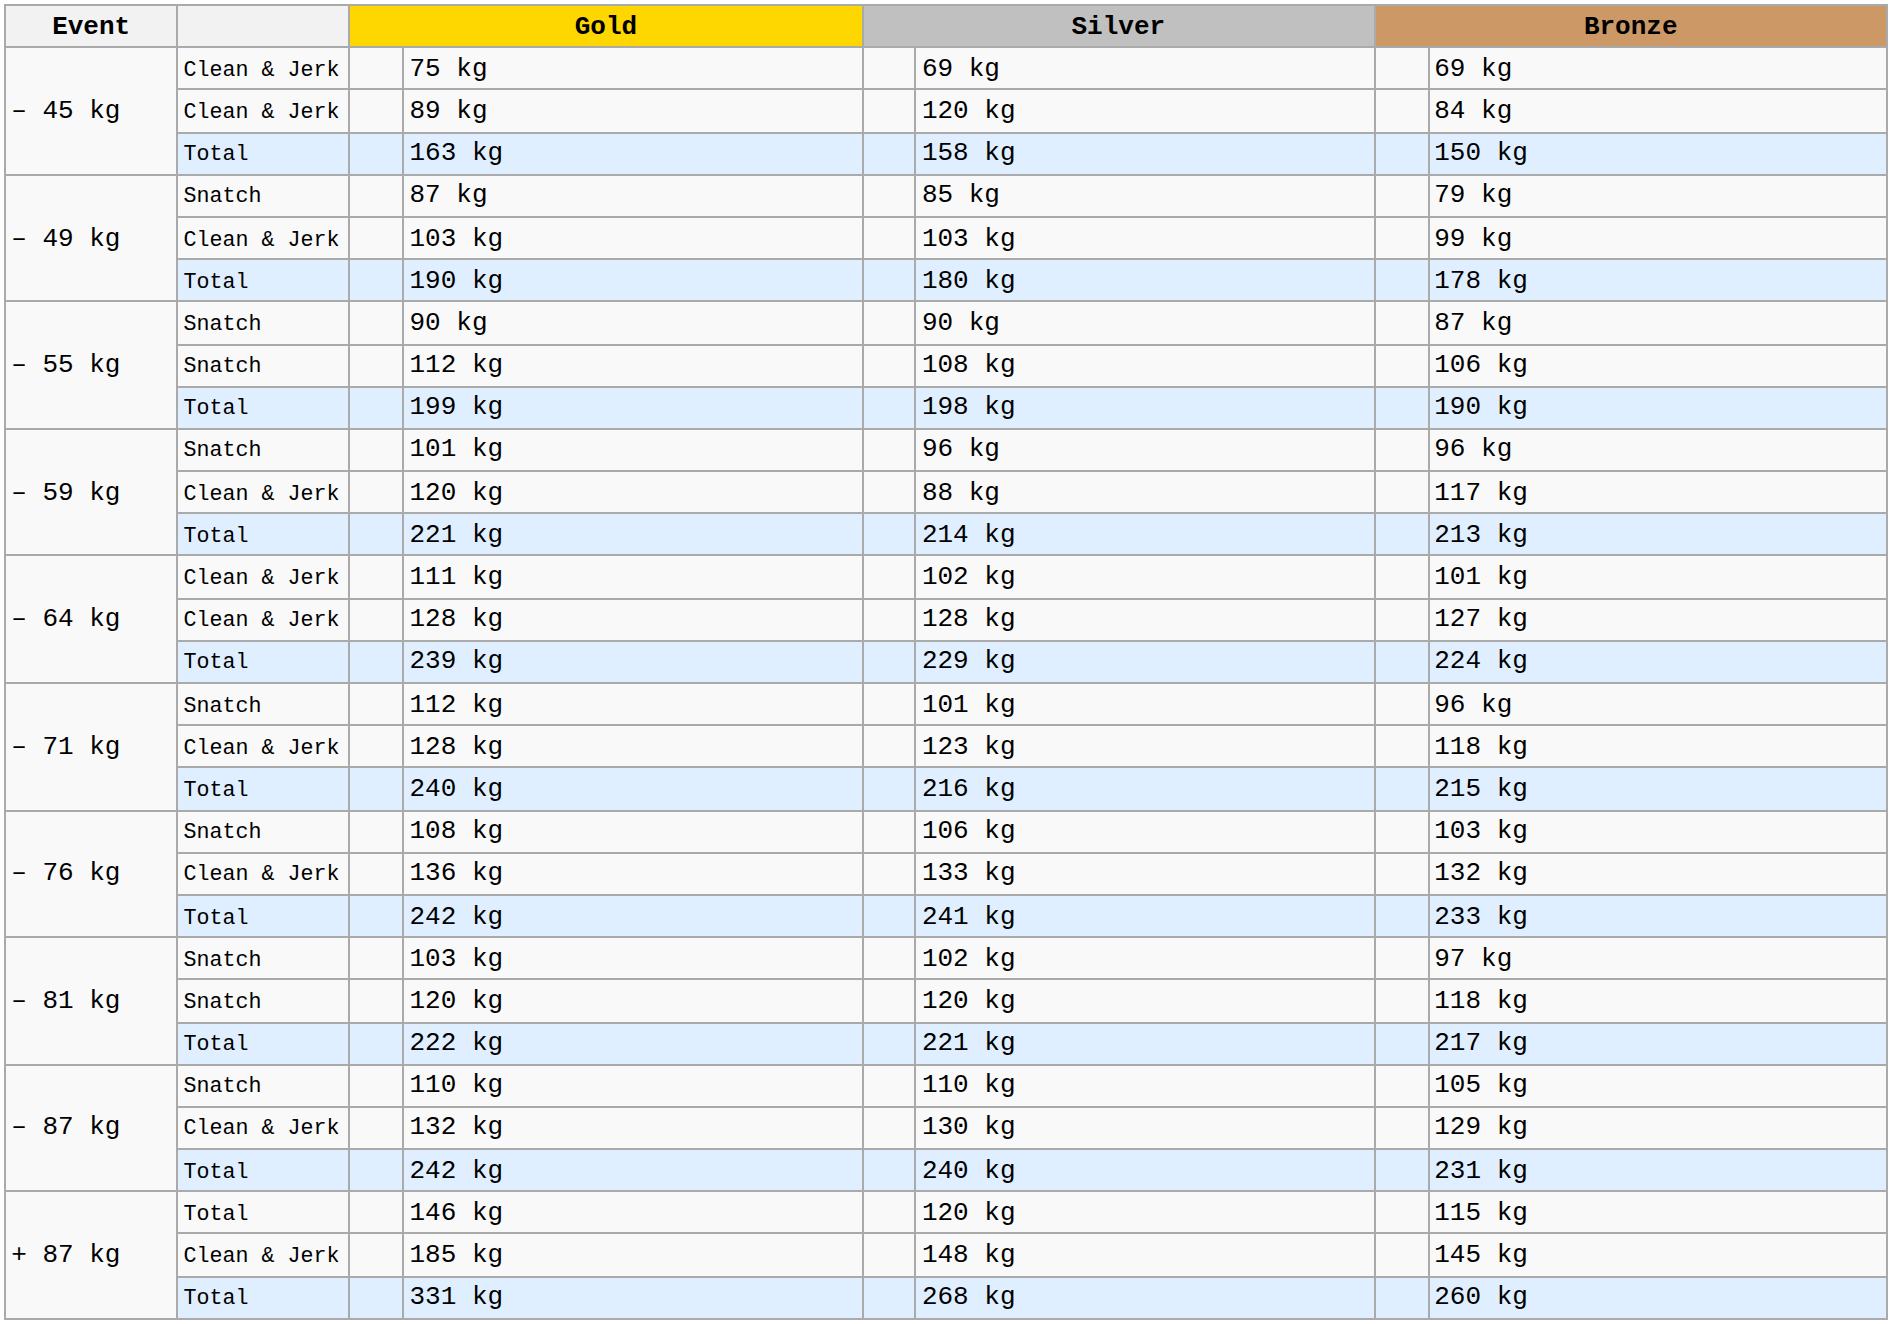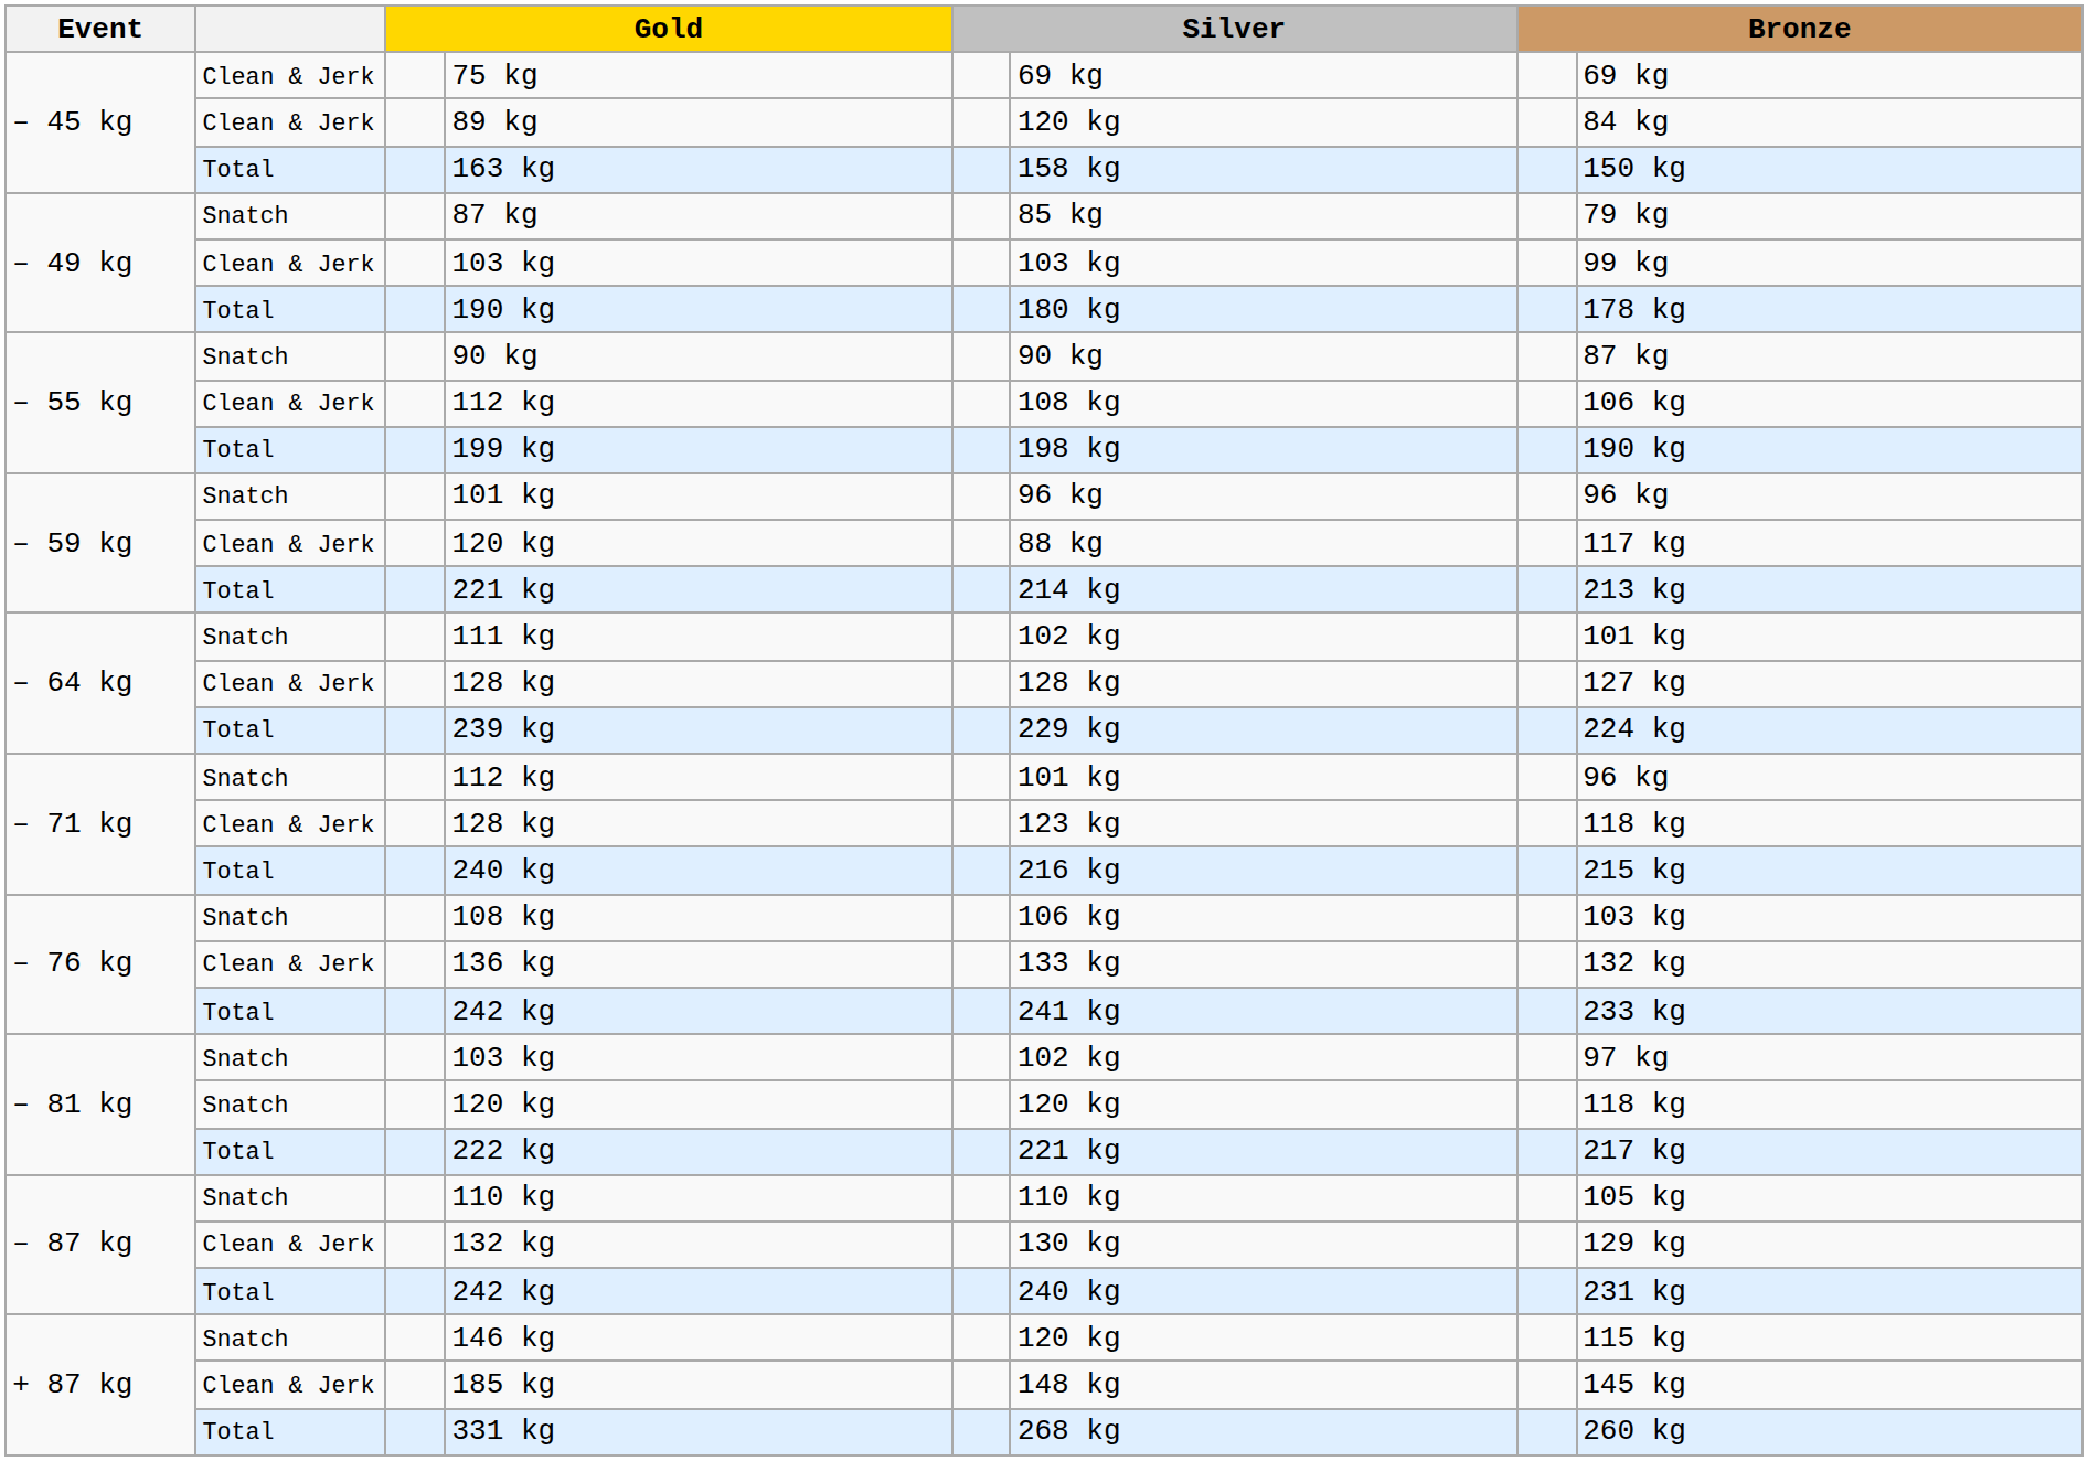– 55 kg / 112 kg | column 2: Snatch -> Clean & Jerk
111 kg | column 2: Clean & Jerk -> Snatch
146 kg | column 2: Total -> Snatch
